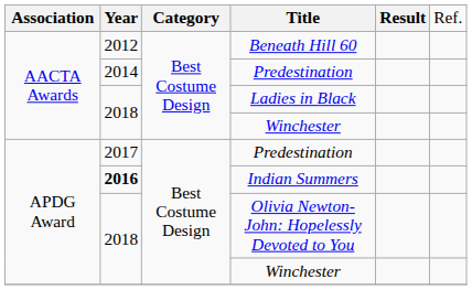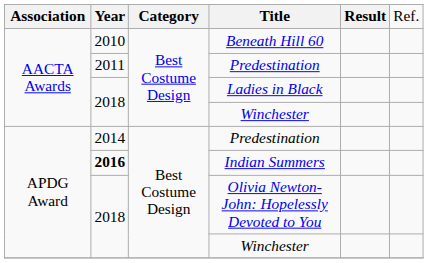Beneath Hill 60 | column 2: 2012 -> 2010
AACTA Awards / Predestination | column 2: 2014 -> 2011
APDG Award / Predestination | column 2: 2017 -> 2014
